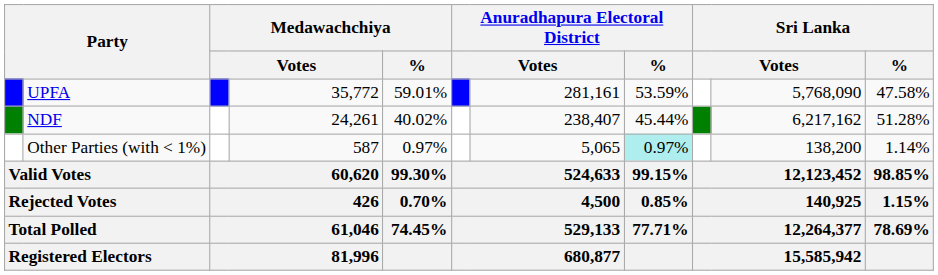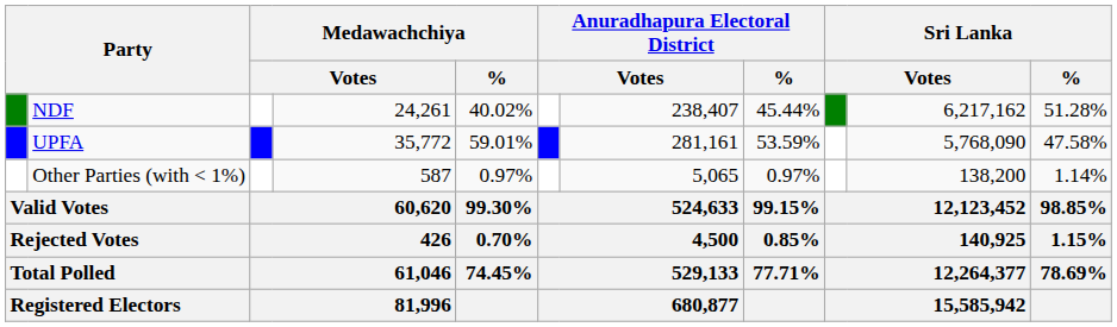rows swapped: UPFA <-> NDF
Other Parties (with < 1%) | Anuradhapura Electoral District / %: paleturquoise background -> no background
